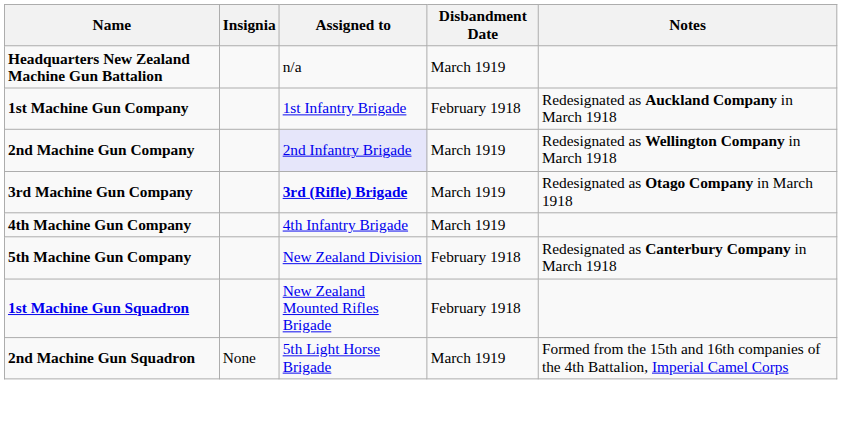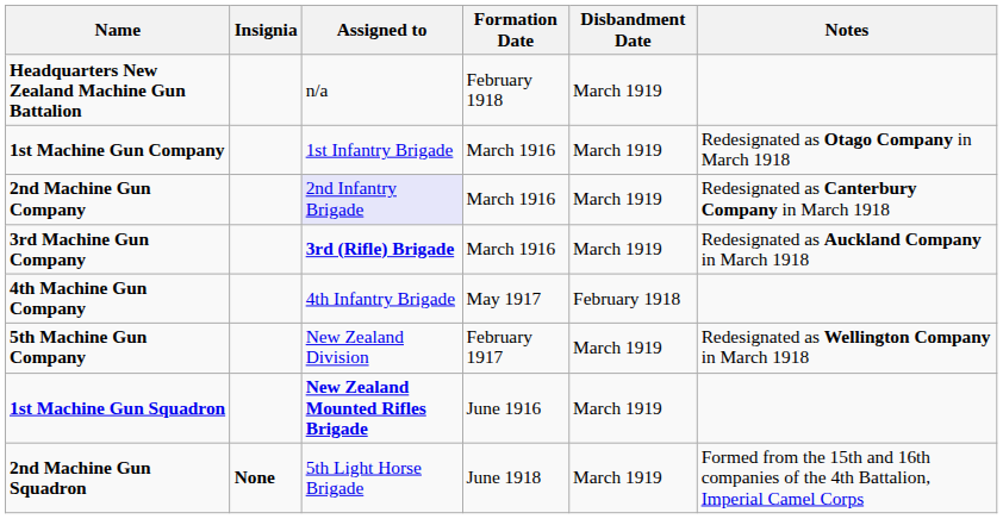+ column: Formation Date | February 1918 | March 1916 | March 1916 | March 1916 | May 1917 | February 1917 | June 1916 | June 1918
1st Machine Gun Company | Disbandment Date: February 1918 -> March 1919
1st Machine Gun Company | Notes: Redesignated as Auckland Company in March 1918 -> Redesignated as Otago Company in March 1918
2nd Machine Gun Company | Notes: Redesignated as Wellington Company in March 1918 -> Redesignated as Canterbury Company in March 1918
3rd Machine Gun Company | Notes: Redesignated as Otago Company in March 1918 -> Redesignated as Auckland Company in March 1918
4th Machine Gun Company | Disbandment Date: March 1919 -> February 1918
5th Machine Gun Company | Disbandment Date: February 1918 -> March 1919
5th Machine Gun Company | Notes: Redesignated as Canterbury Company in March 1918 -> Redesignated as Wellington Company in March 1918
1st Machine Gun Squadron | Assigned to: normal -> bold
1st Machine Gun Squadron | Disbandment Date: February 1918 -> March 1919
2nd Machine Gun Squadron | Insignia: normal -> bold
